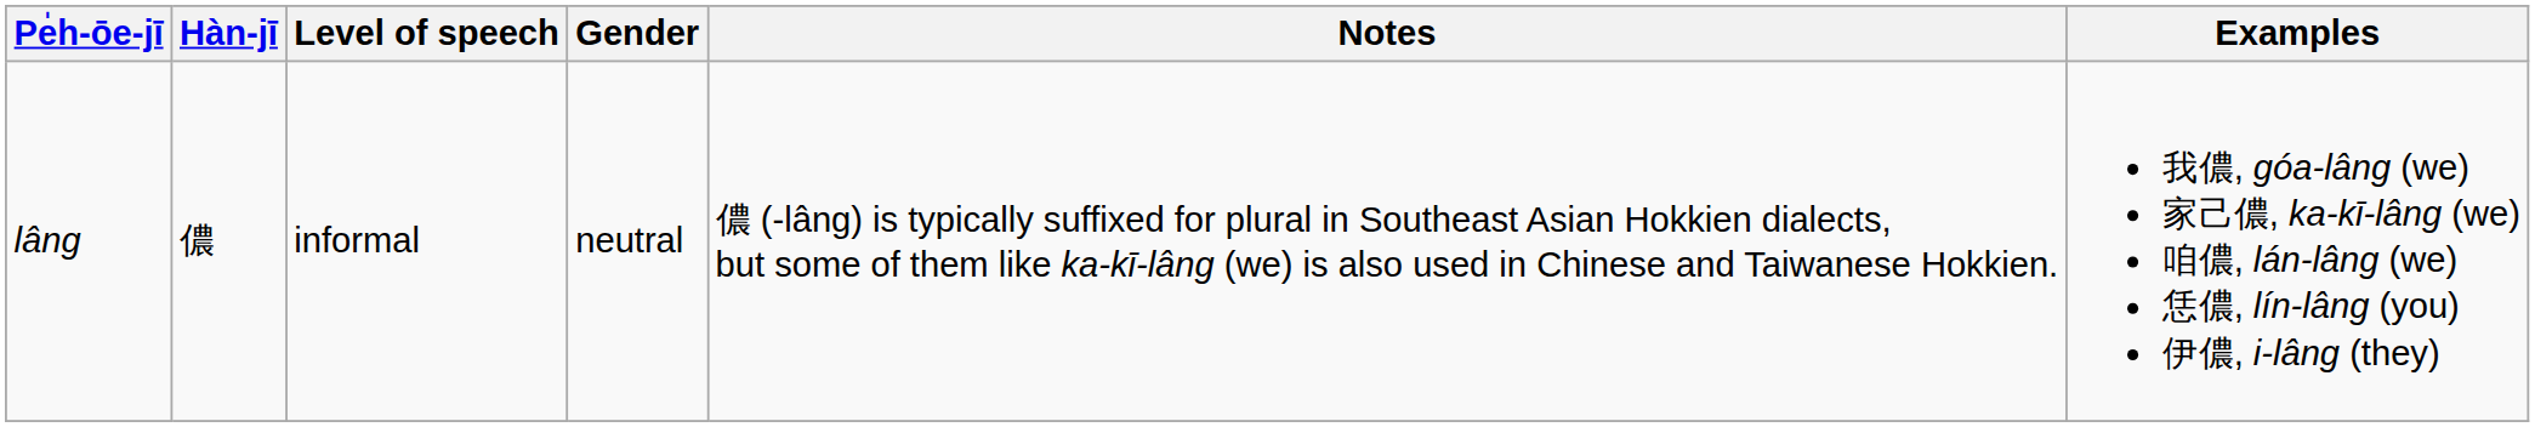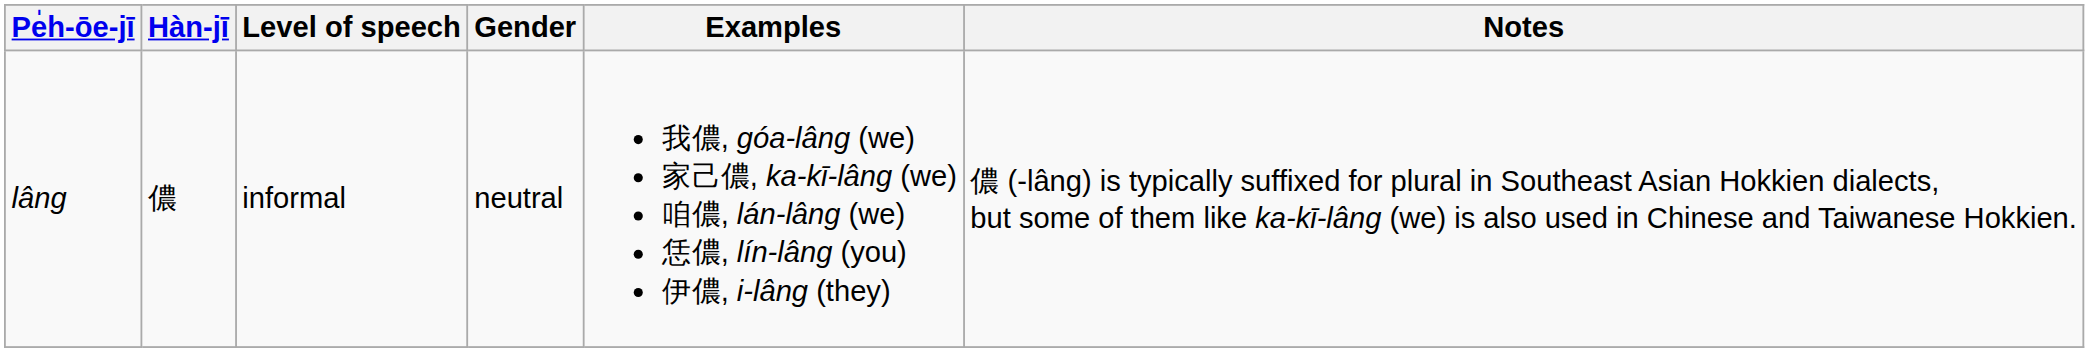columns swapped: Examples <-> Notes
